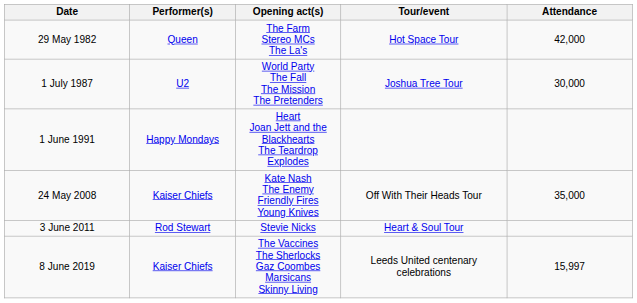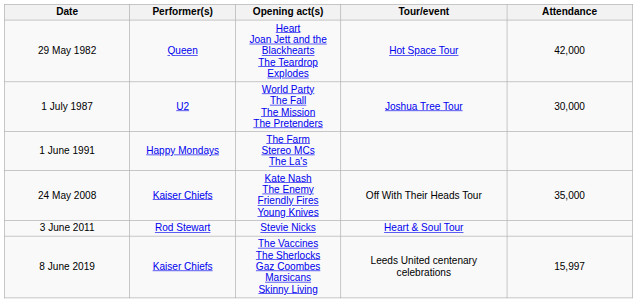29 May 1982 | Opening act(s): The Farm Stereo MCs The La's -> Heart Joan Jett and the Blackhearts The Teardrop Explodes
1 June 1991 | Opening act(s): Heart Joan Jett and the Blackhearts The Teardrop Explodes -> The Farm Stereo MCs The La's
